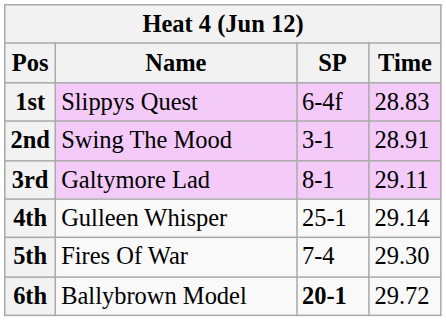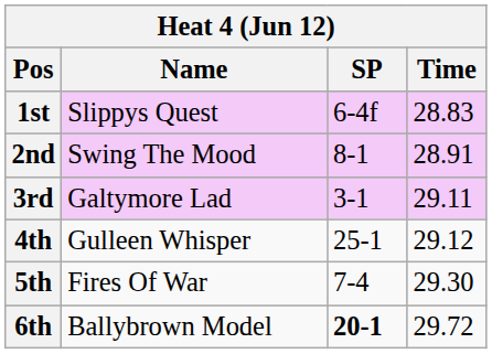2nd | SP: 3-1 -> 8-1
3rd | SP: 8-1 -> 3-1
4th | Time: 29.14 -> 29.12
